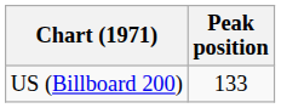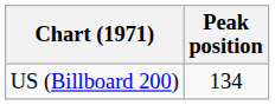US (Billboard 200) | Peak position: 133 -> 134
